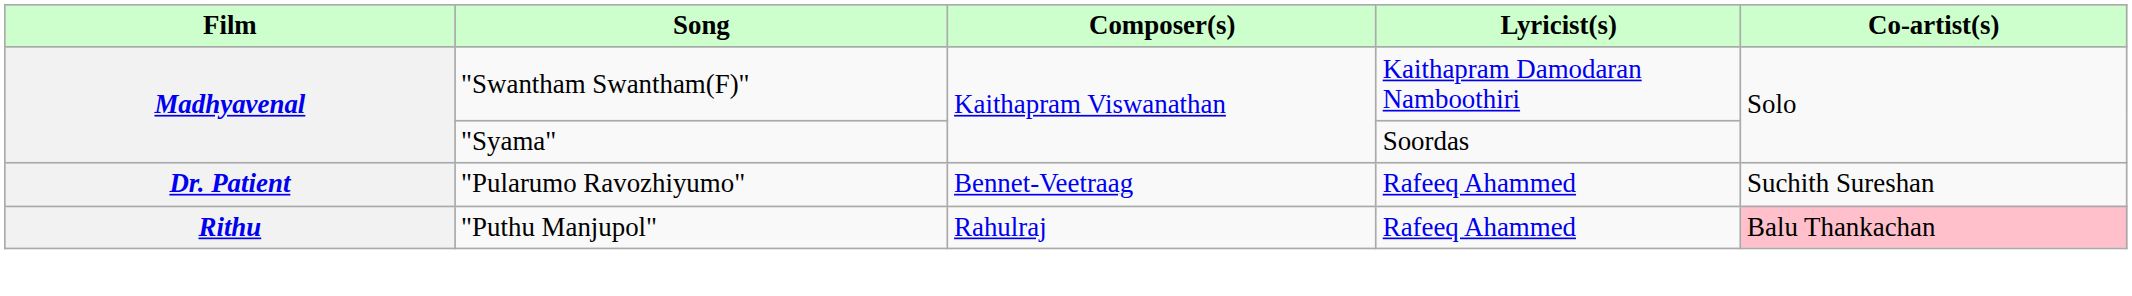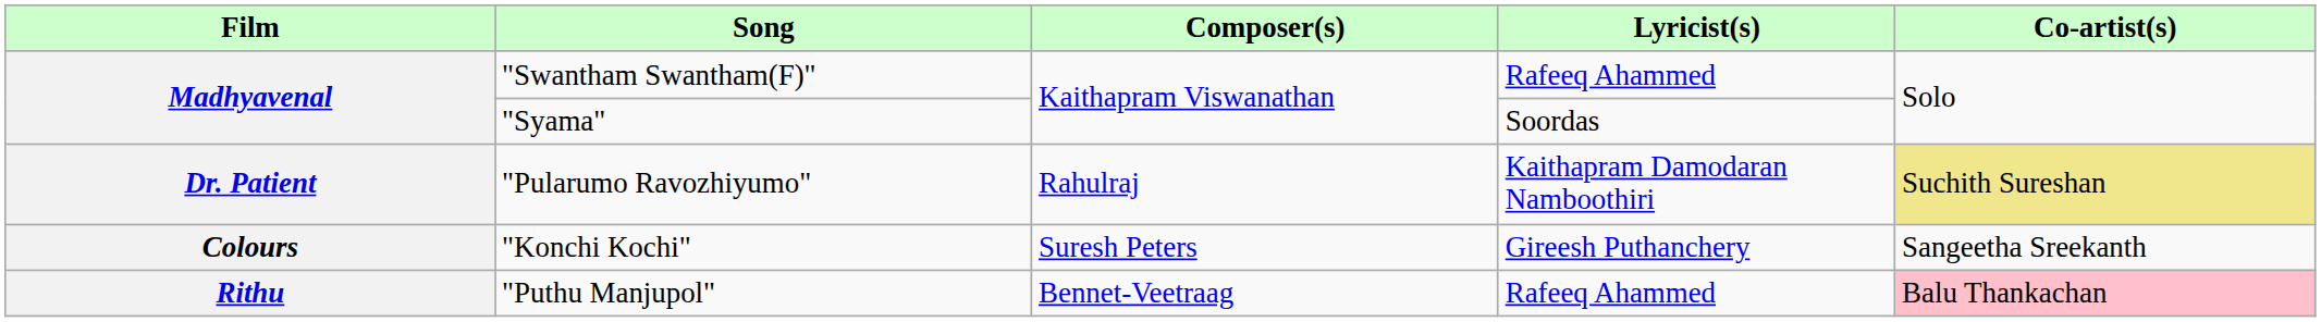"Swantham Swantham(F)" | Lyricist(s): Kaithapram Damodaran Namboothiri -> Rafeeq Ahammed
"Pularumo Ravozhiyumo" | Composer(s): Bennet-Veetraag -> Rahulraj
"Pularumo Ravozhiyumo" | Lyricist(s): Rafeeq Ahammed -> Kaithapram Damodaran Namboothiri
"Pularumo Ravozhiyumo" | Co-artist(s): no background -> khaki background
+ row: Colours | "Konchi Kochi" | Suresh Peters | Gireesh Puthanchery | Sangeetha Sreekanth
"Puthu Manjupol" | Composer(s): Rahulraj -> Bennet-Veetraag
